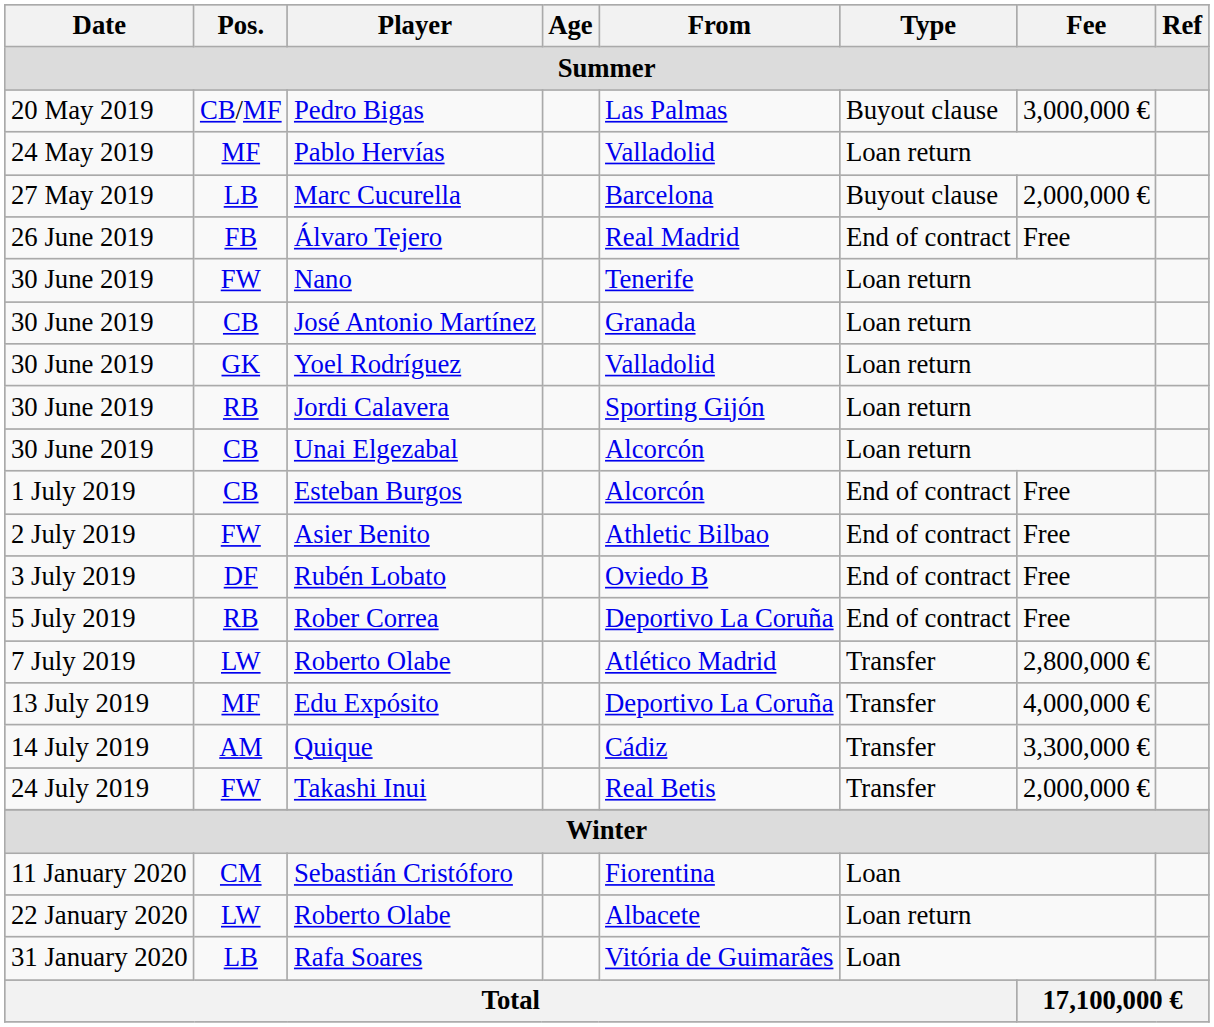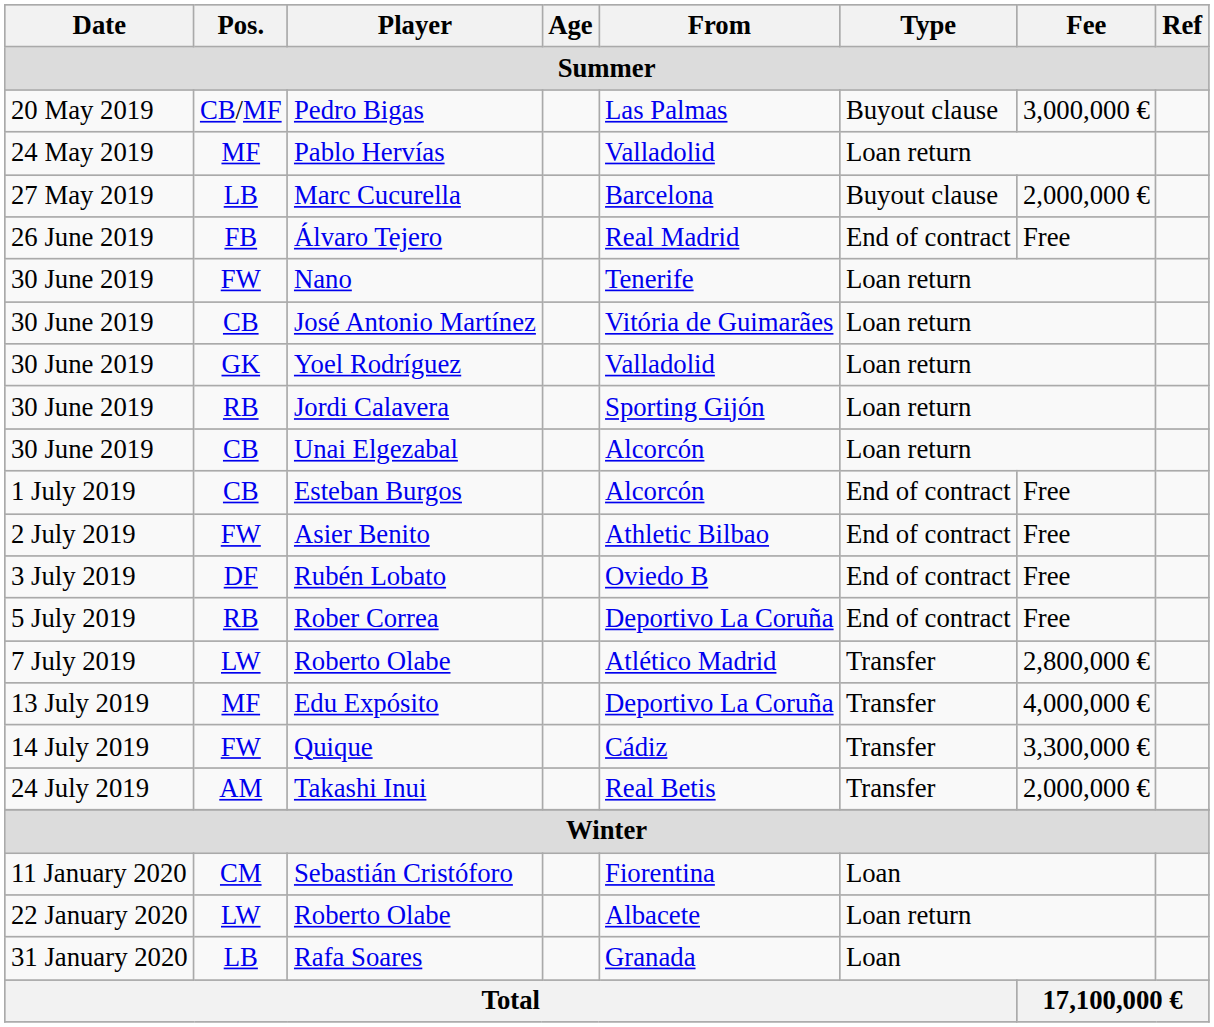José Antonio Martínez | From: Granada -> Vitória de Guimarães
Quique | Pos.: AM -> FW
Takashi Inui | Pos.: FW -> AM
Rafa Soares | From: Vitória de Guimarães -> Granada
